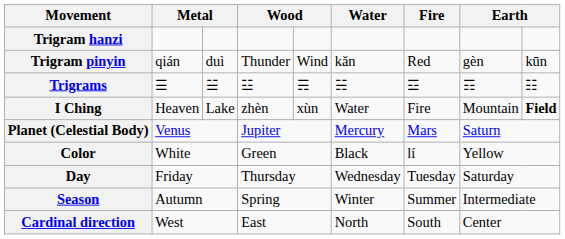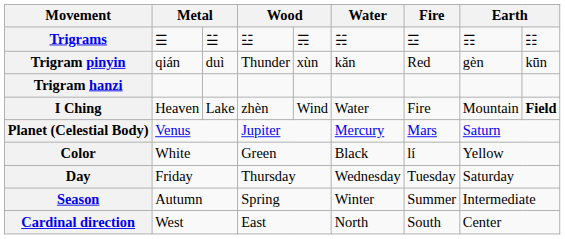rows swapped: Trigram hanzi <-> Trigrams
Trigram pinyin | column 5: Wind -> xùn
I Ching | column 5: xùn -> Wind
